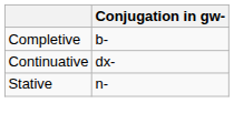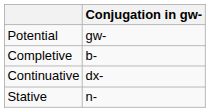+ row: Potential | gw-
